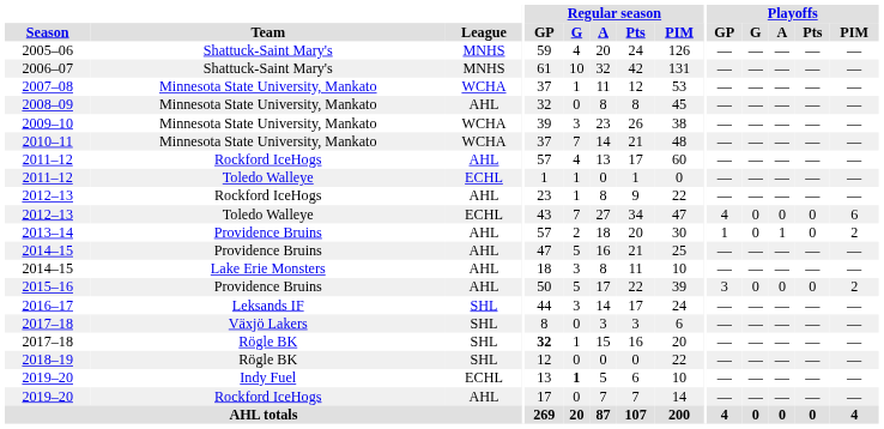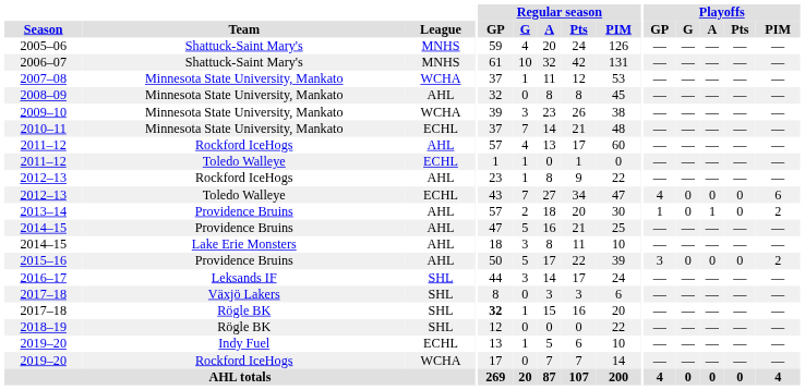2010–11 | League: WCHA -> ECHL
2019–20 / Indy Fuel | Regular season / G: bold -> normal
2019–20 / Rockford IceHogs | League: AHL -> WCHA
